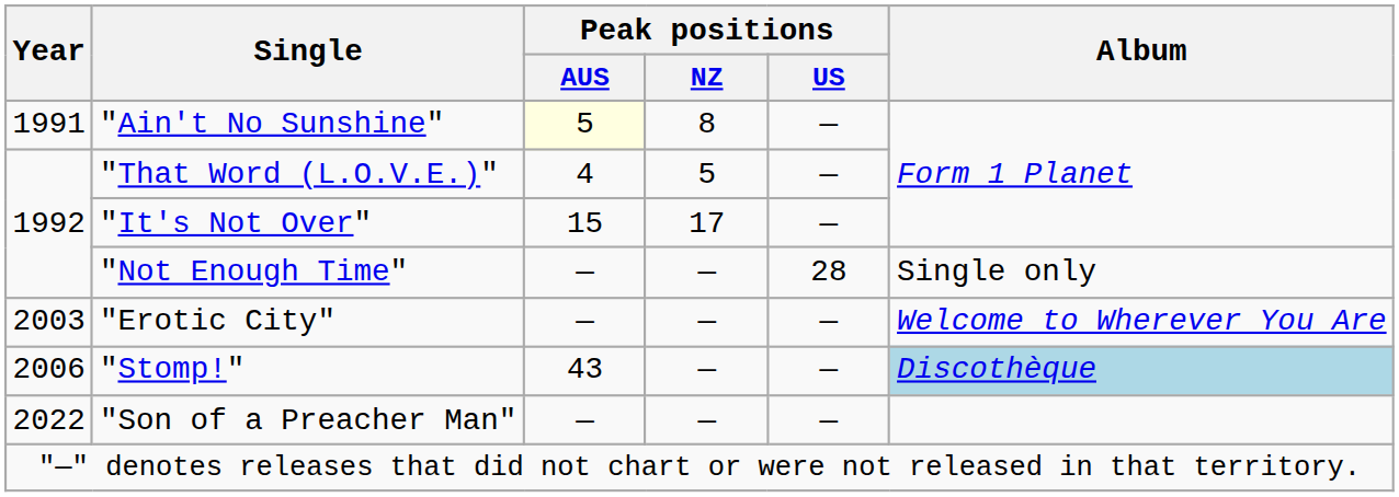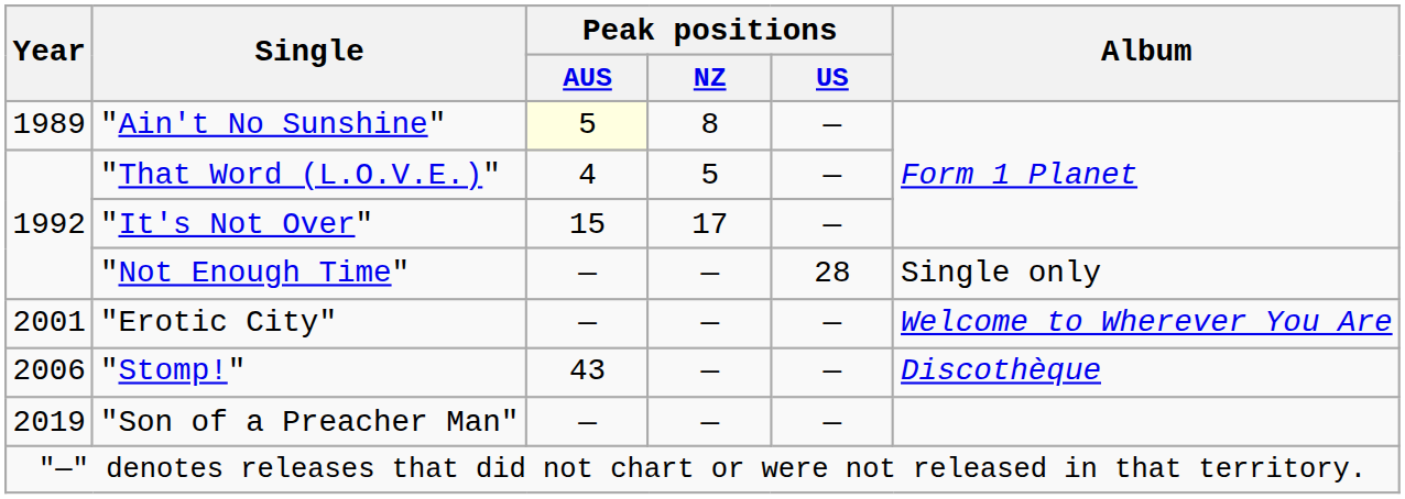"Ain't No Sunshine" | Year: 1991 -> 1989
"Erotic City" | Year: 2003 -> 2001
"Stomp!" | Album: lightblue background -> no background
"Son of a Preacher Man" | Year: 2022 -> 2019
